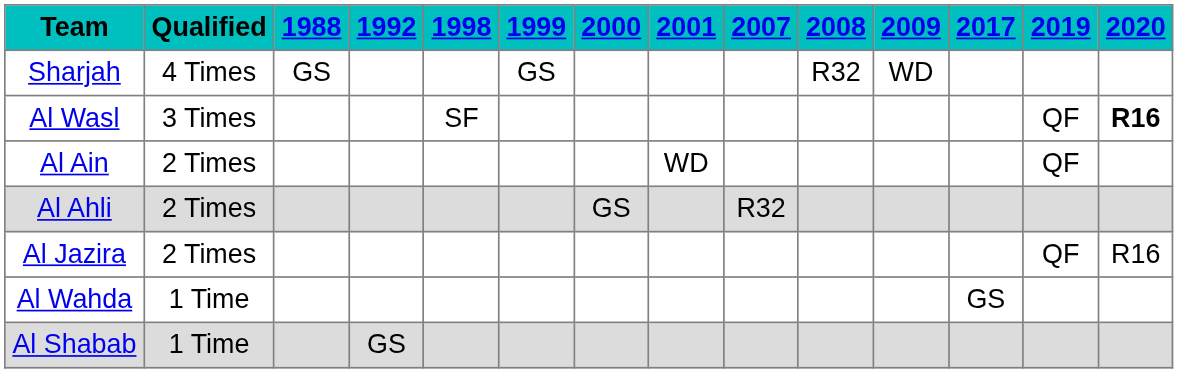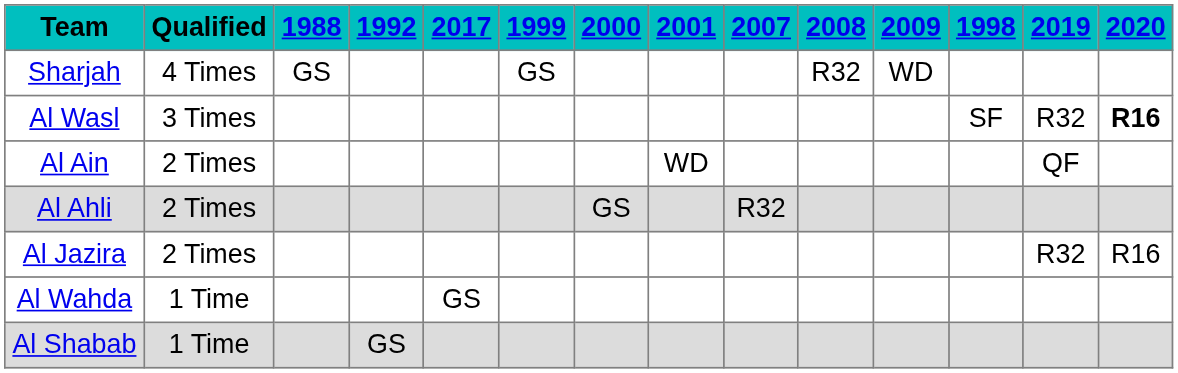columns swapped: 1998 <-> 2017
Al Wasl | 2019: QF -> R32
Al Jazira | 2019: QF -> R32
